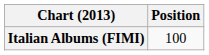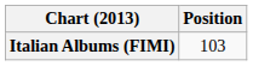Italian Albums (FIMI) | Position: 100 -> 103
